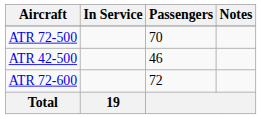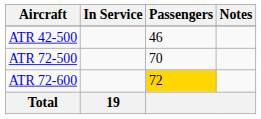rows swapped: ATR 42-500 <-> ATR 72-500
ATR 72-600 | Passengers: no background -> gold background
